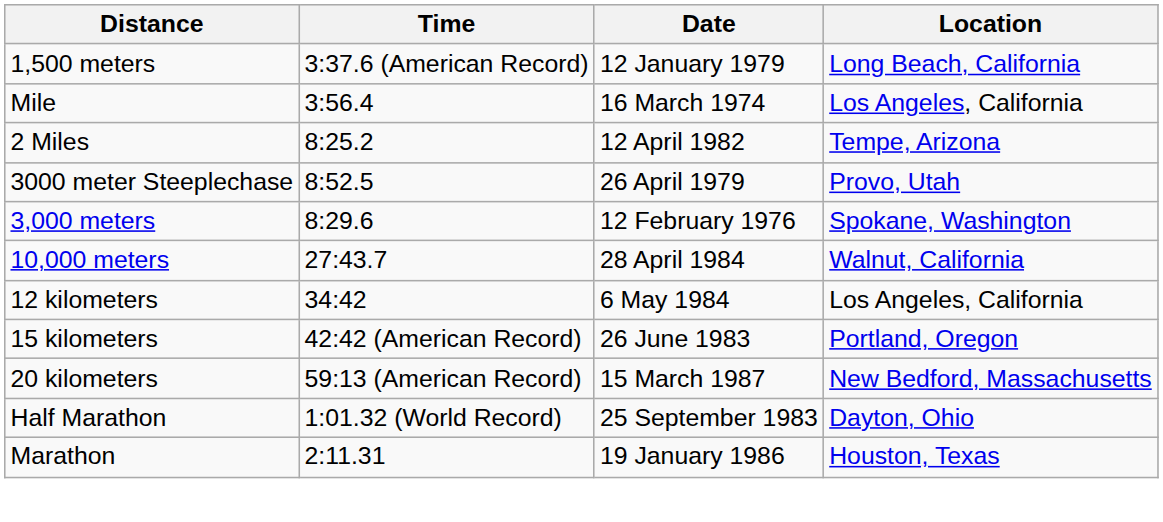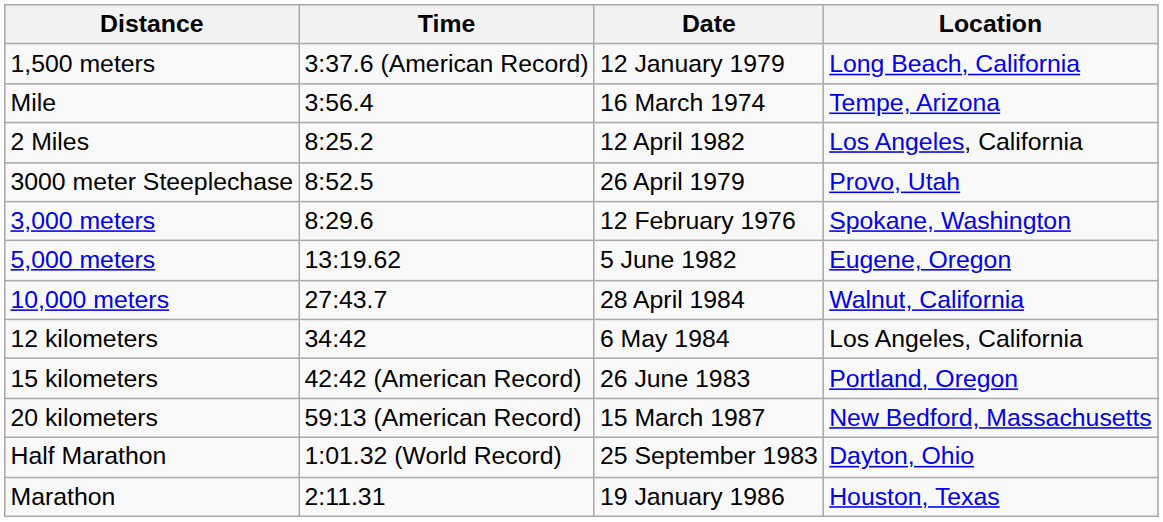Mile | Location: Los Angeles, California -> Tempe, Arizona
2 Miles | Location: Tempe, Arizona -> Los Angeles, California
+ row: 5,000 meters | 13:19.62 | 5 June 1982 | Eugene, Oregon
